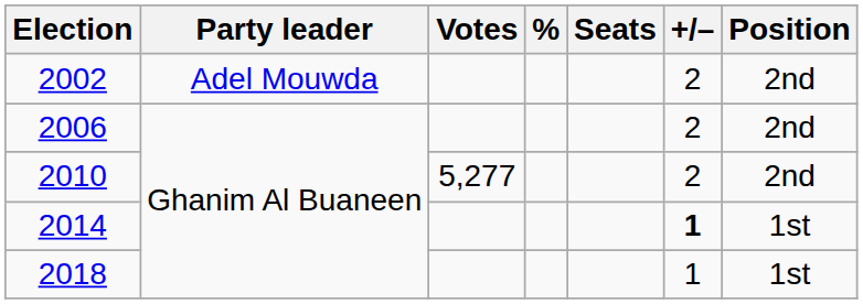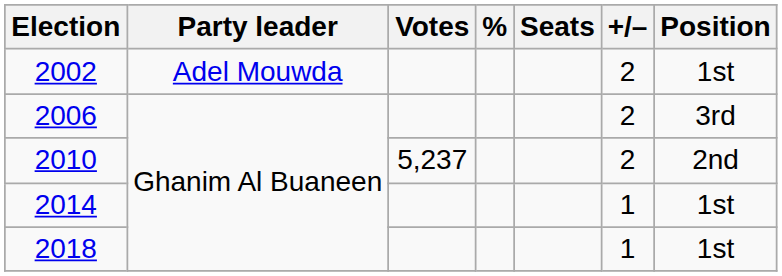2002 | Position: 2nd -> 1st
2006 | Position: 2nd -> 3rd
2010 | Votes: 5,277 -> 5,237
2014 | +/–: bold -> normal
